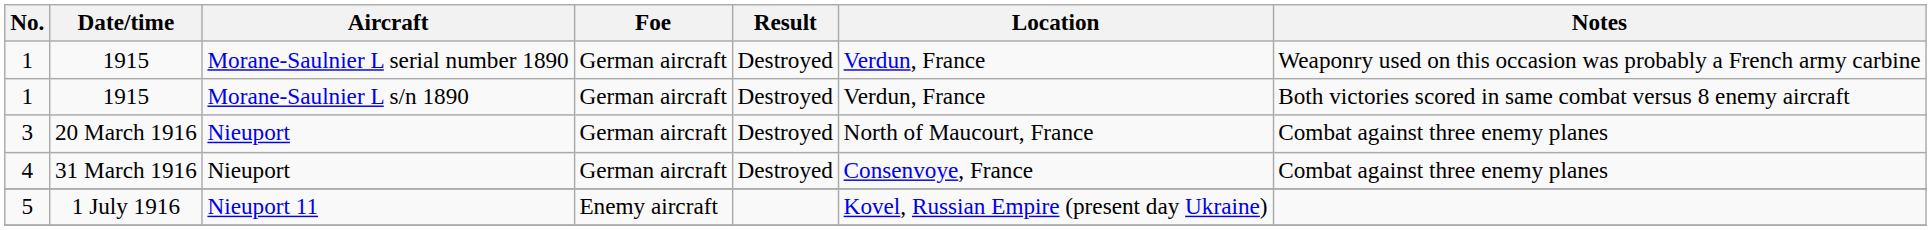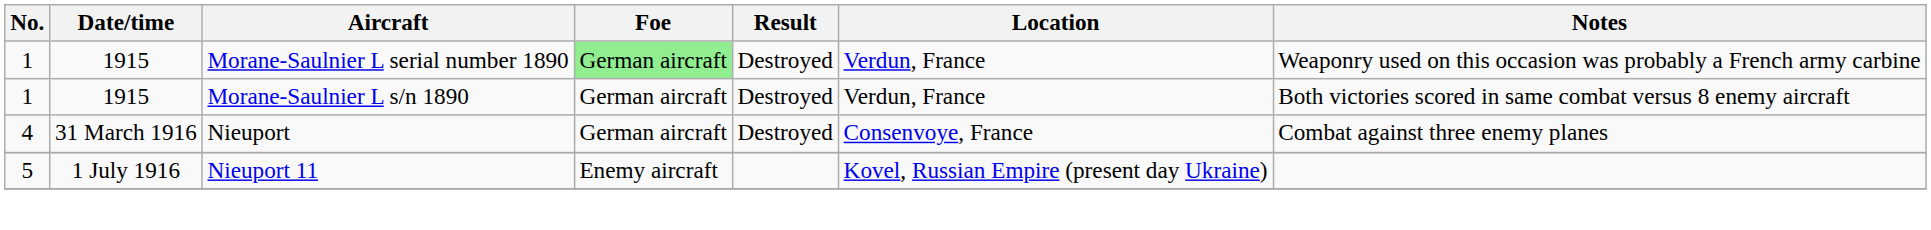1 / Morane-Saulnier L serial number 1890 | Foe: no background -> lightgreen background
- row: 3 | 20 March 1916 | Nieuport | German aircraft | Destroyed | North of Maucourt, France | Combat against three enemy planes
